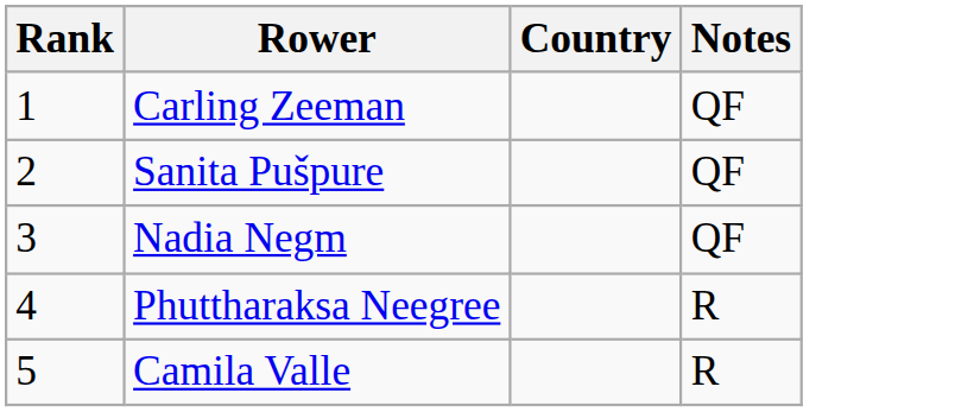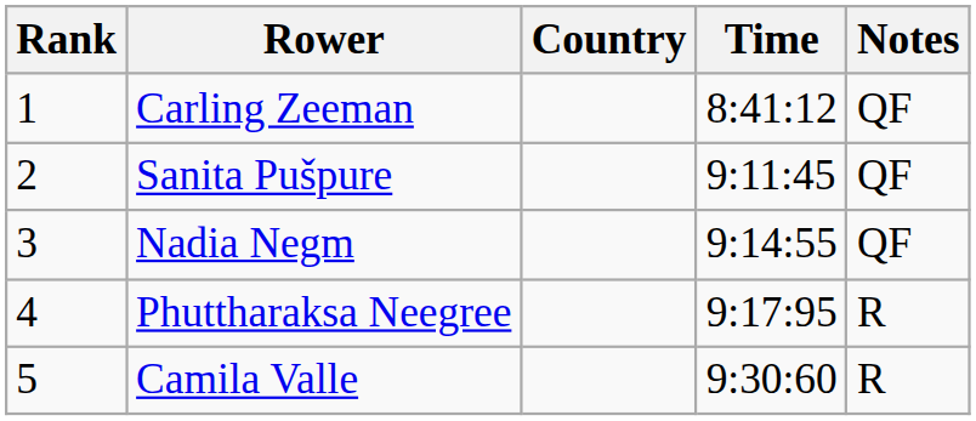+ column: Time | 8:41:12 | 9:11:45 | 9:14:55 | 9:17:95 | 9:30:60
